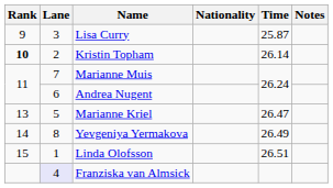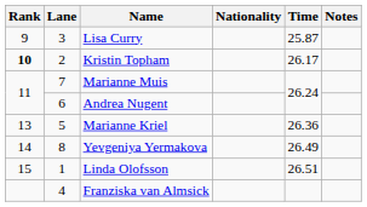Kristin Topham | Time: 26.14 -> 26.17
Marianne Kriel | Time: 26.47 -> 26.36
Franziska van Almsick | Lane: lavender background -> no background
